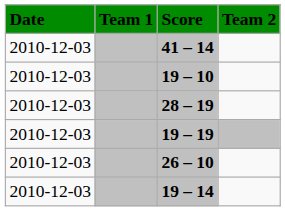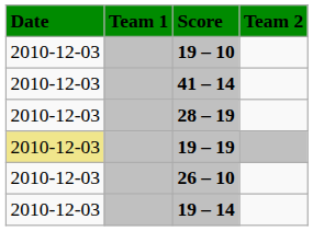rows swapped: 41 – 14 <-> 19 – 10
19 – 19 | Date: no background -> khaki background
